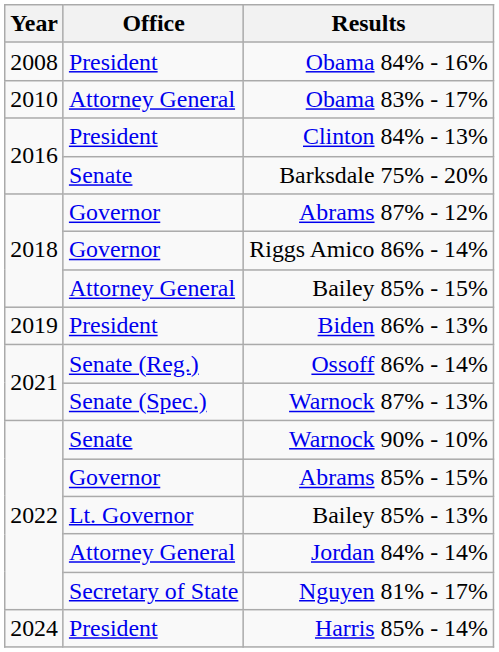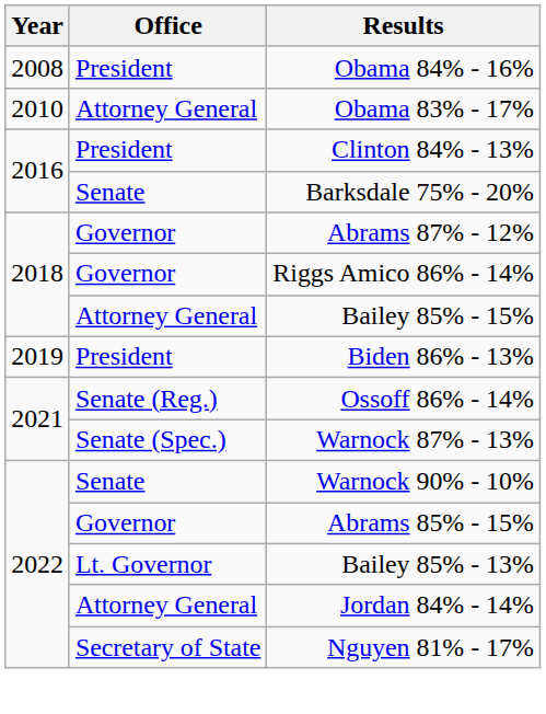- row: 2024 | President | Harris 85% - 14%
